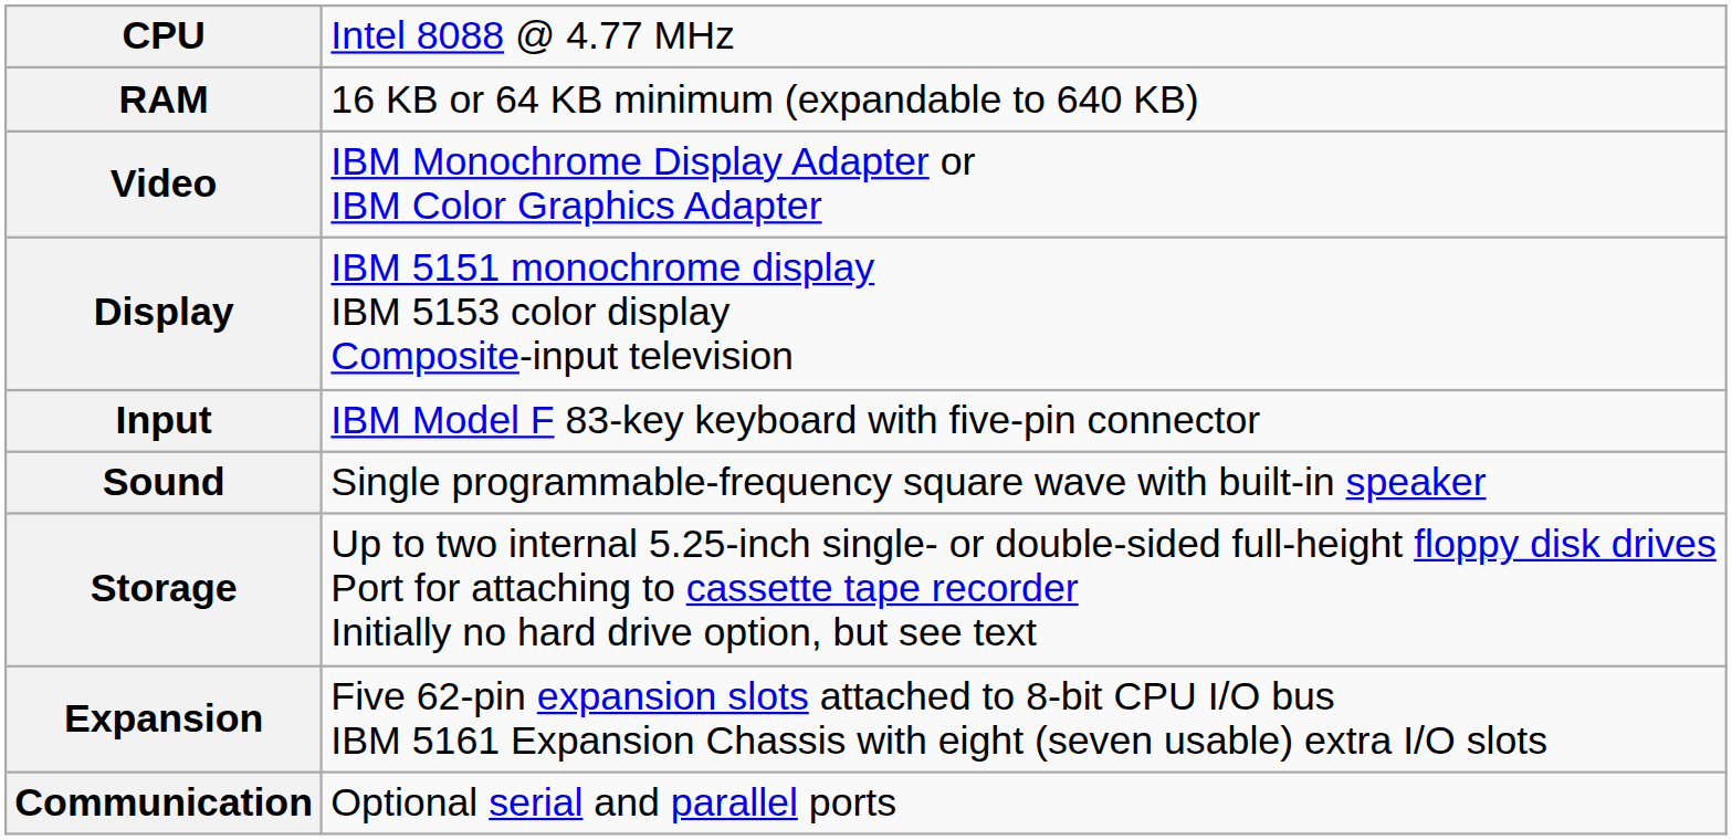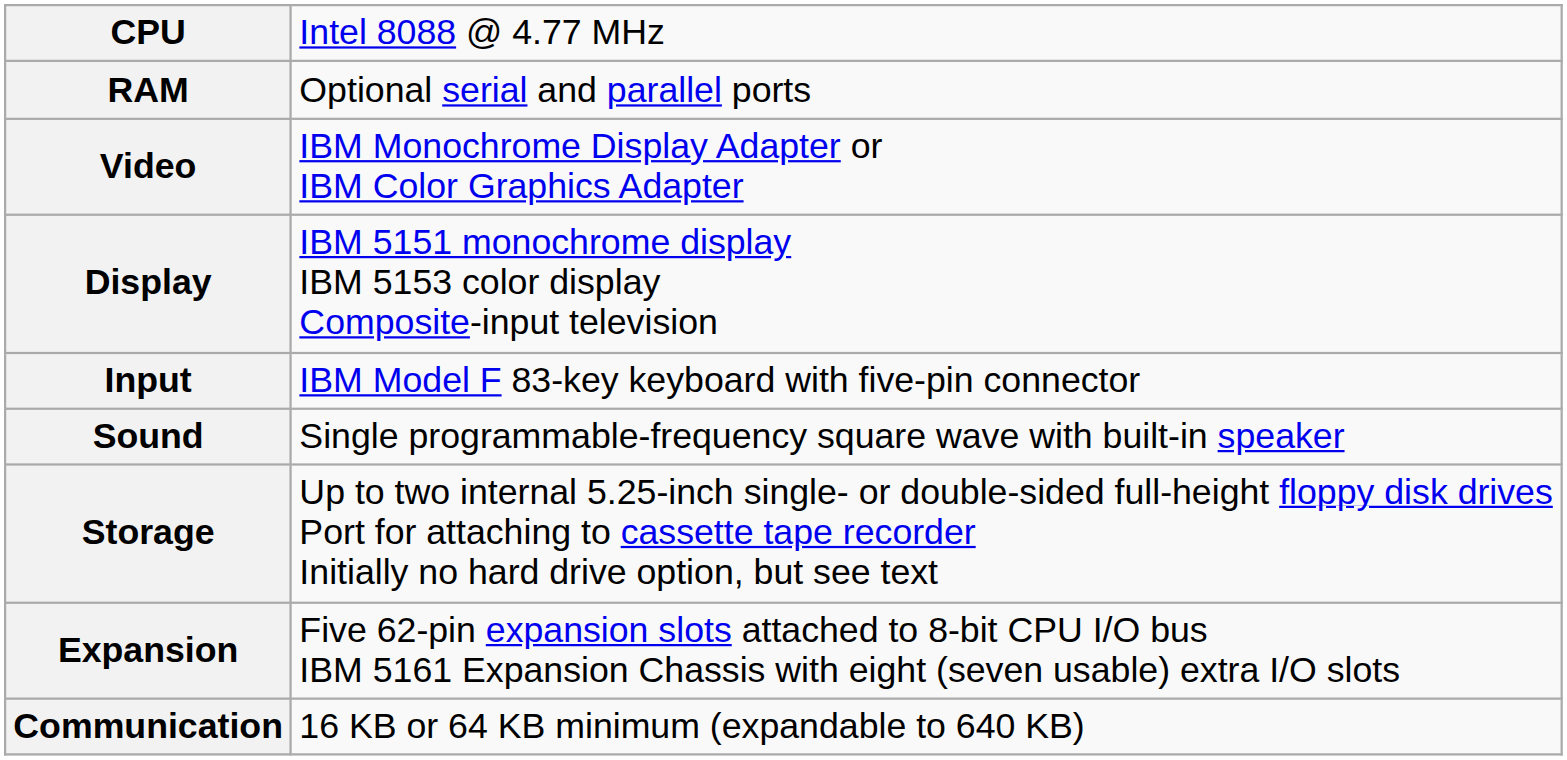RAM | column 2: 16 KB or 64 KB minimum (expandable to 640 KB) -> Optional serial and parallel ports
Communication | column 2: Optional serial and parallel ports -> 16 KB or 64 KB minimum (expandable to 640 KB)
